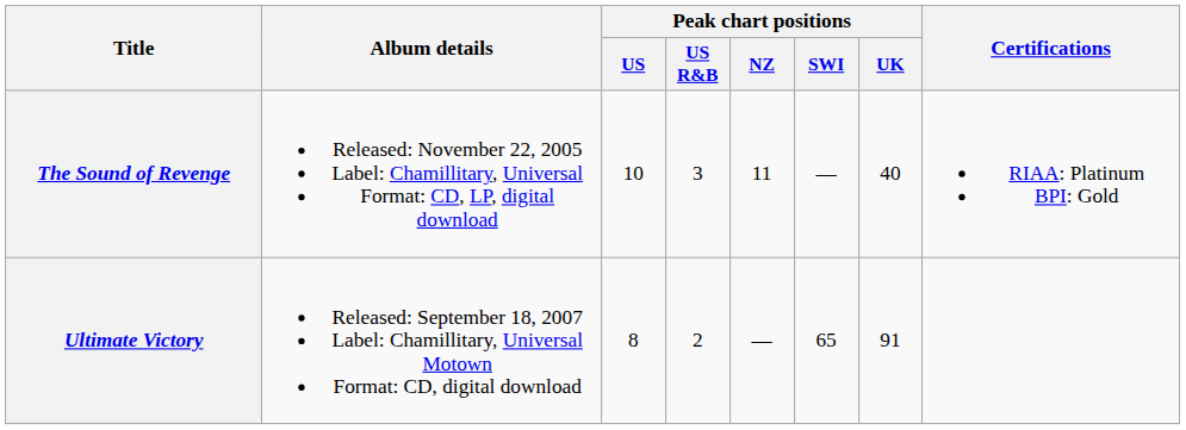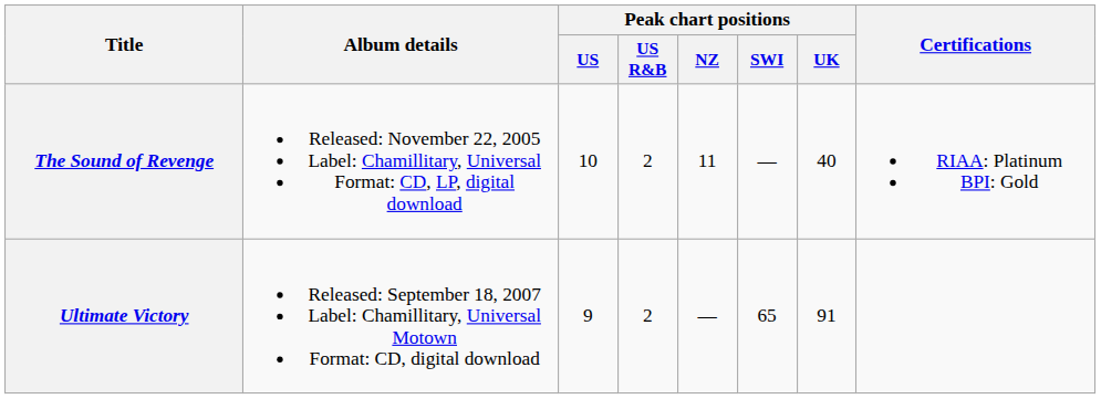The Sound of Revenge | Peak chart positions / US R&B: 3 -> 2
Ultimate Victory | Peak chart positions / US: 8 -> 9
